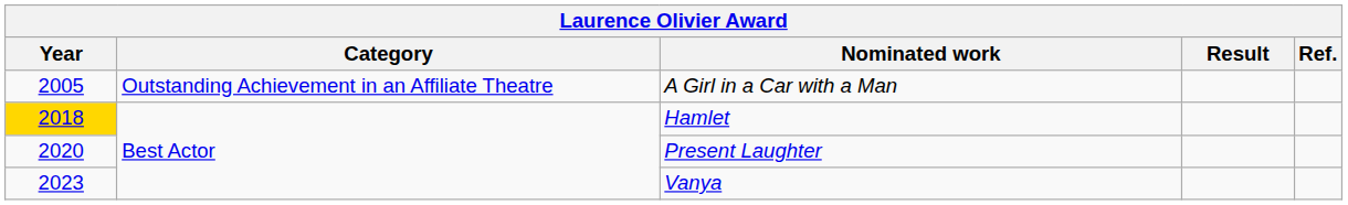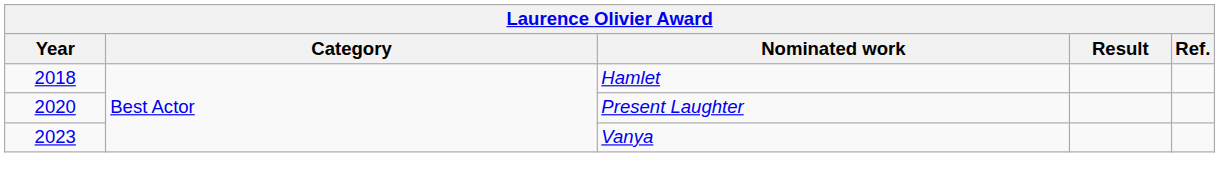- row: 2005 | Outstanding Achievement in an Affiliate Theatre | A Girl in a Car with a Man
Hamlet | Year: gold background -> no background
